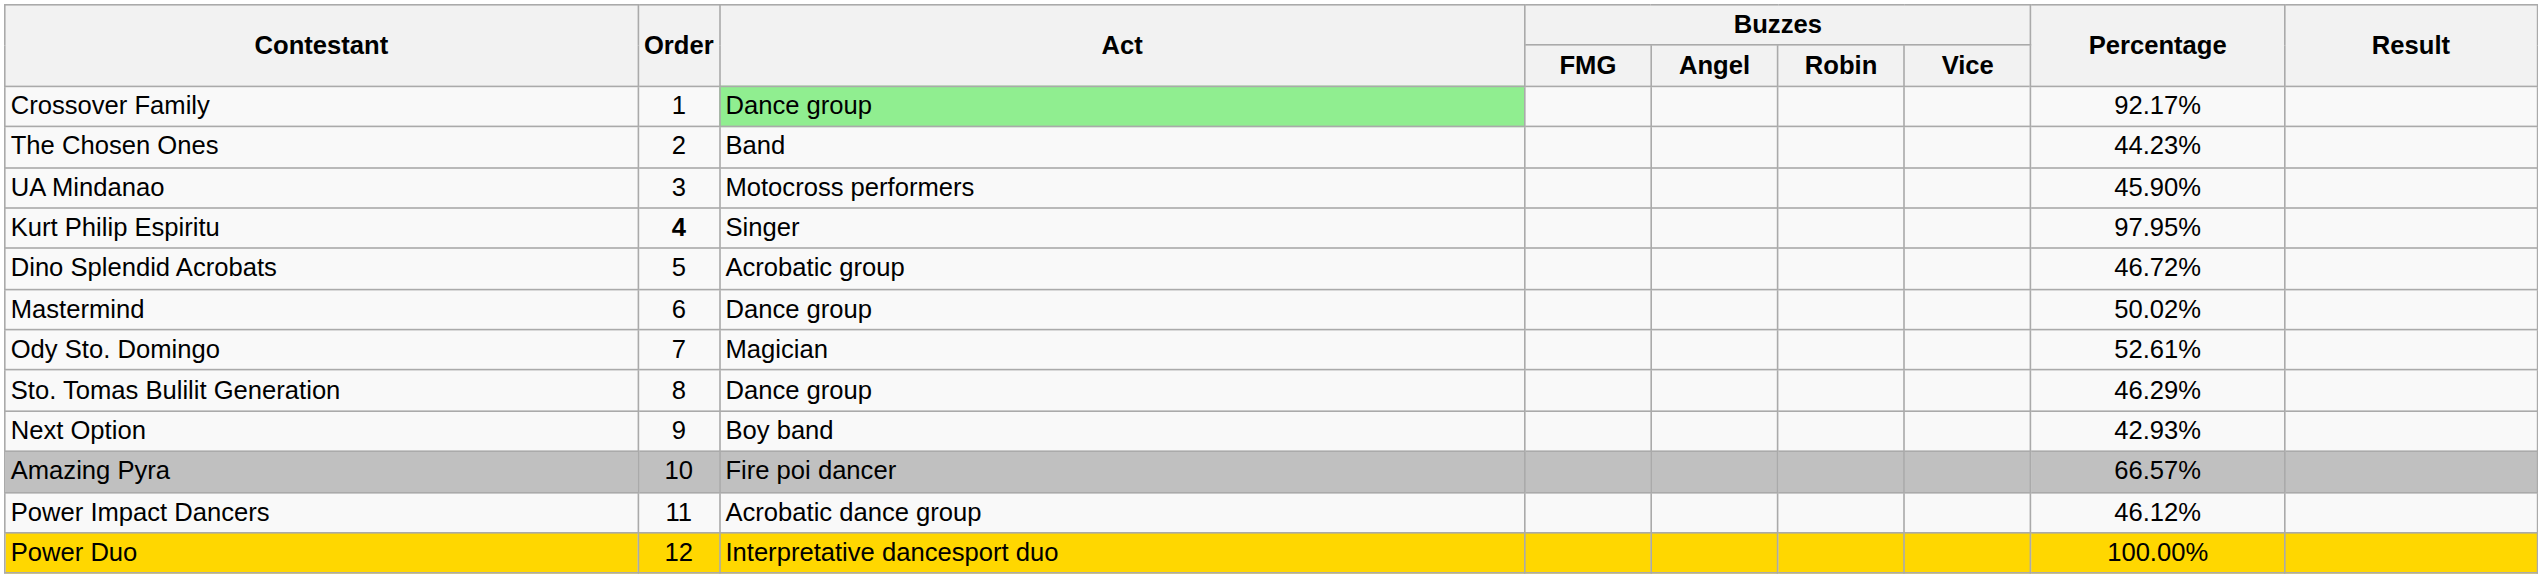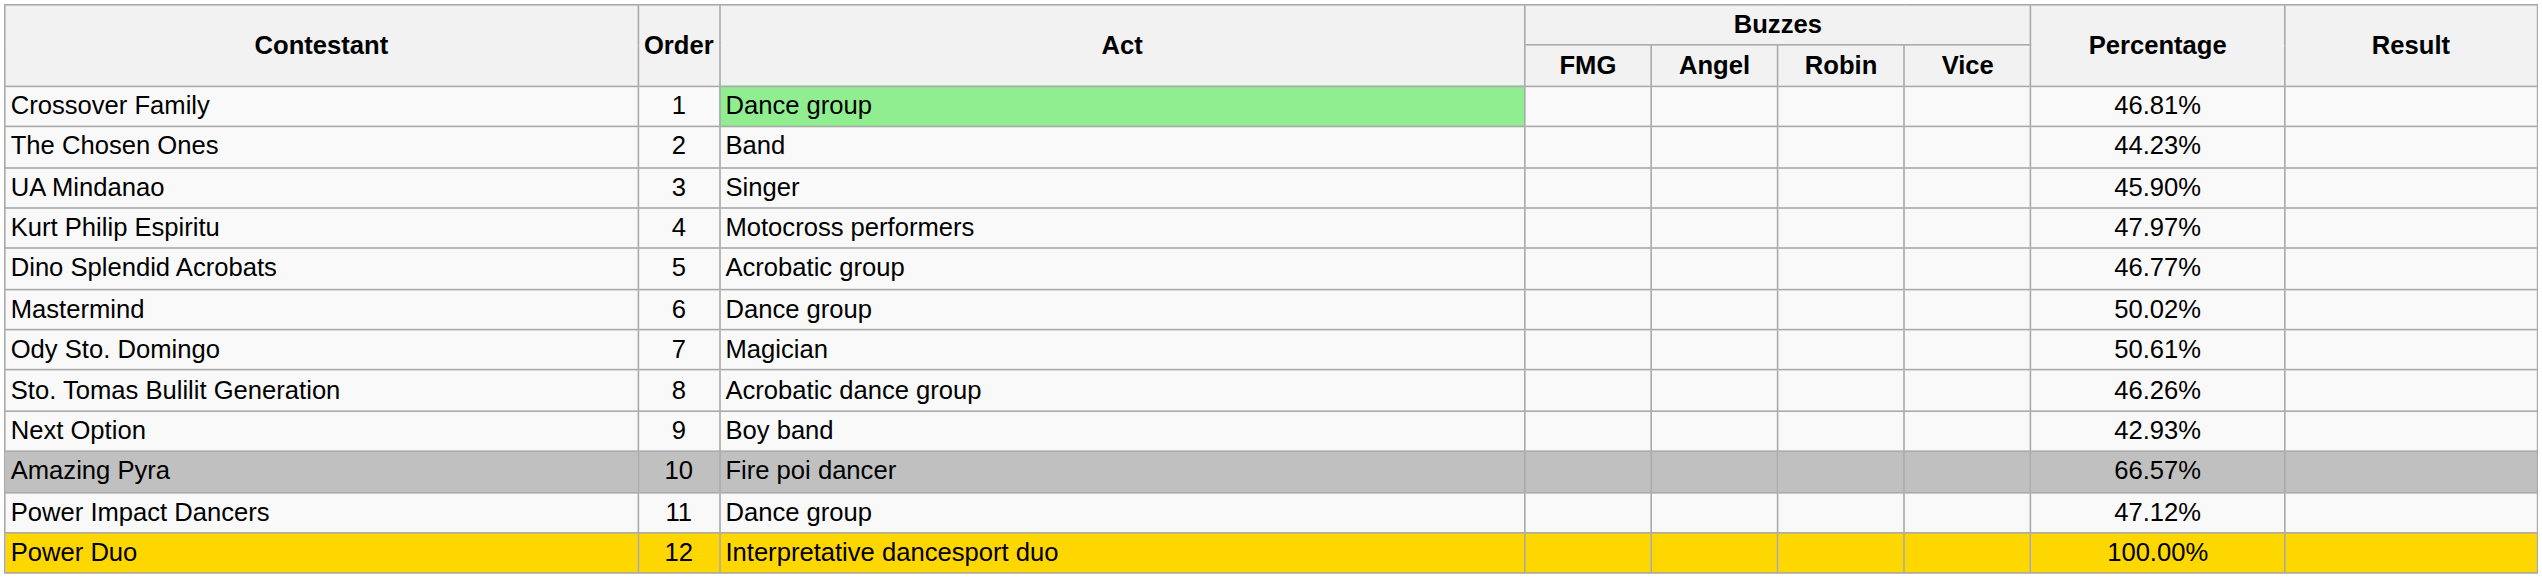Crossover Family | Percentage: 92.17% -> 46.81%
UA Mindanao | Act: Motocross performers -> Singer
Kurt Philip Espiritu | Order: bold -> normal
Kurt Philip Espiritu | Act: Singer -> Motocross performers
Kurt Philip Espiritu | Percentage: 97.95% -> 47.97%
Dino Splendid Acrobats | Percentage: 46.72% -> 46.77%
Ody Sto. Domingo | Percentage: 52.61% -> 50.61%
Sto. Tomas Bulilit Generation | Act: Dance group -> Acrobatic dance group
Sto. Tomas Bulilit Generation | Percentage: 46.29% -> 46.26%
Power Impact Dancers | Act: Acrobatic dance group -> Dance group
Power Impact Dancers | Percentage: 46.12% -> 47.12%
